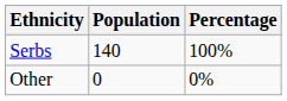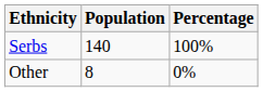Other | Population: 0 -> 8
